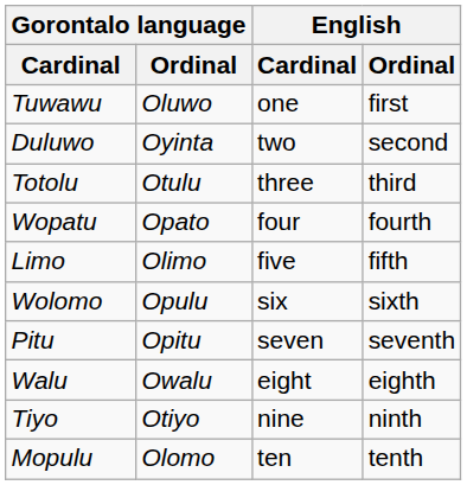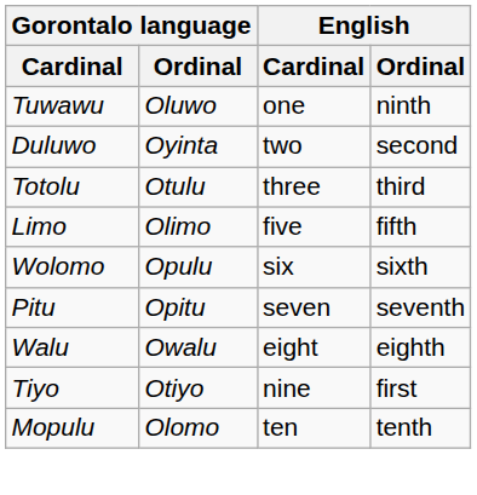Tuwawu | English / Ordinal: first -> ninth
- row: Wopatu | Opato | four | fourth
Tiyo | English / Ordinal: ninth -> first
